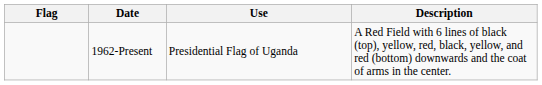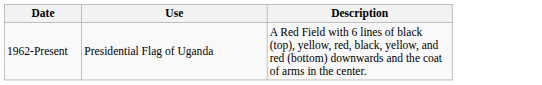- column: Flag
